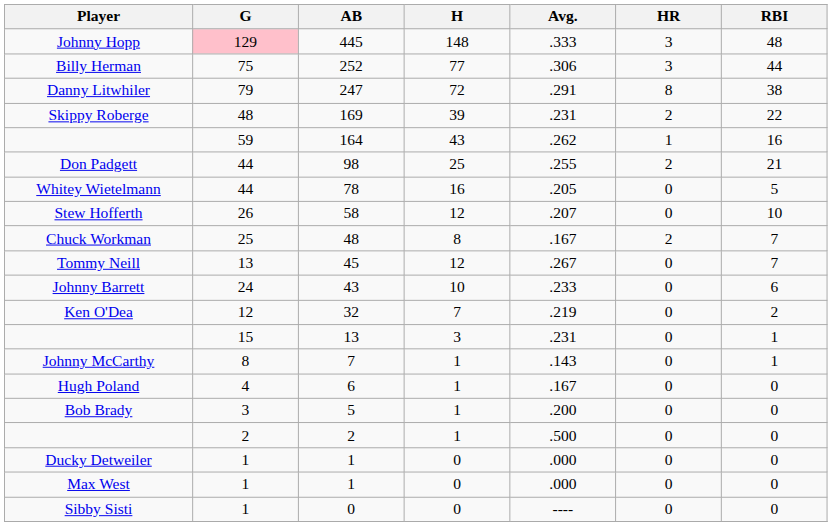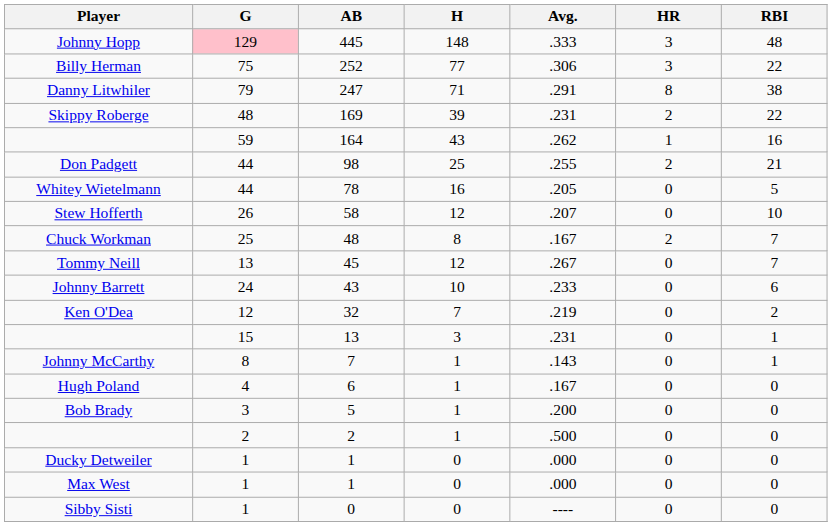Billy Herman | RBI: 44 -> 22
Danny Litwhiler | H: 72 -> 71
